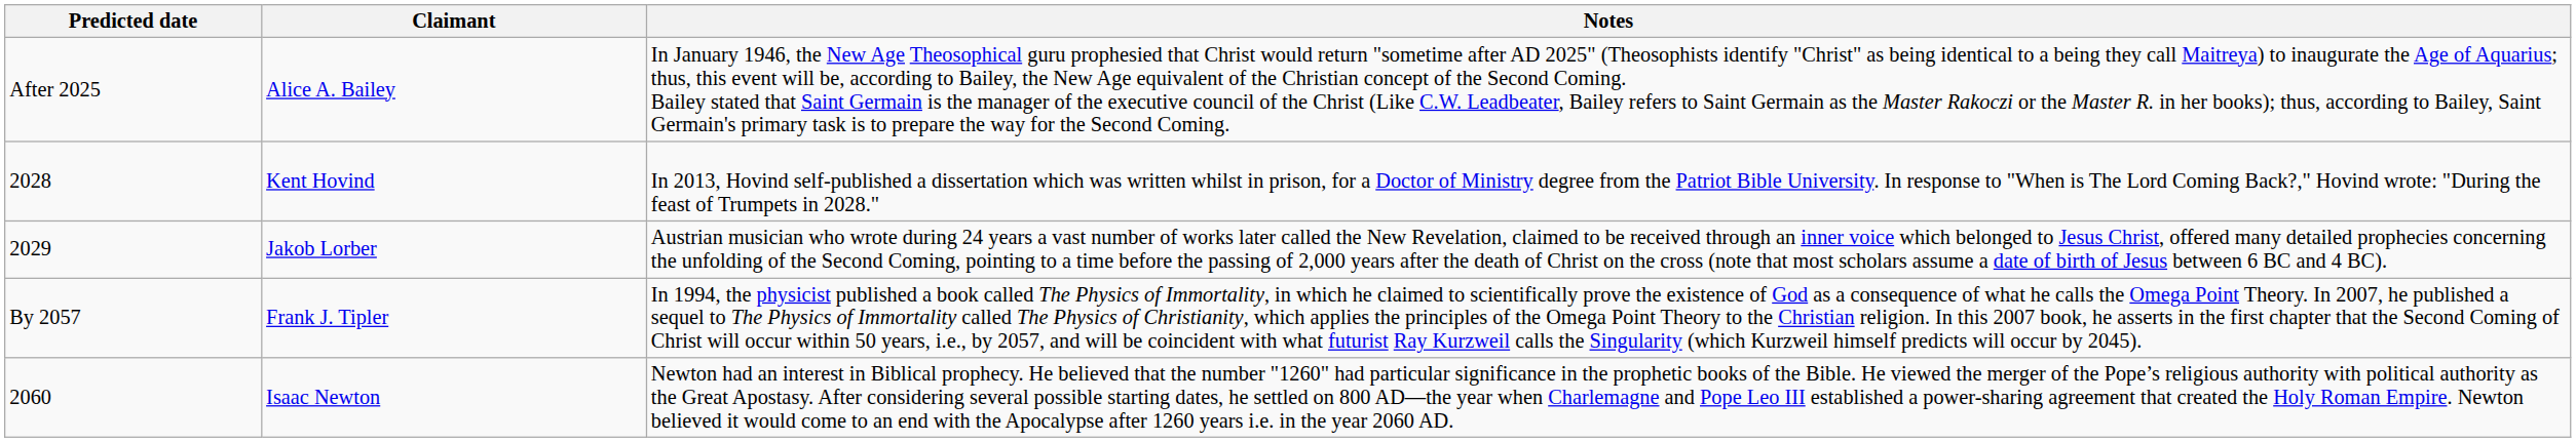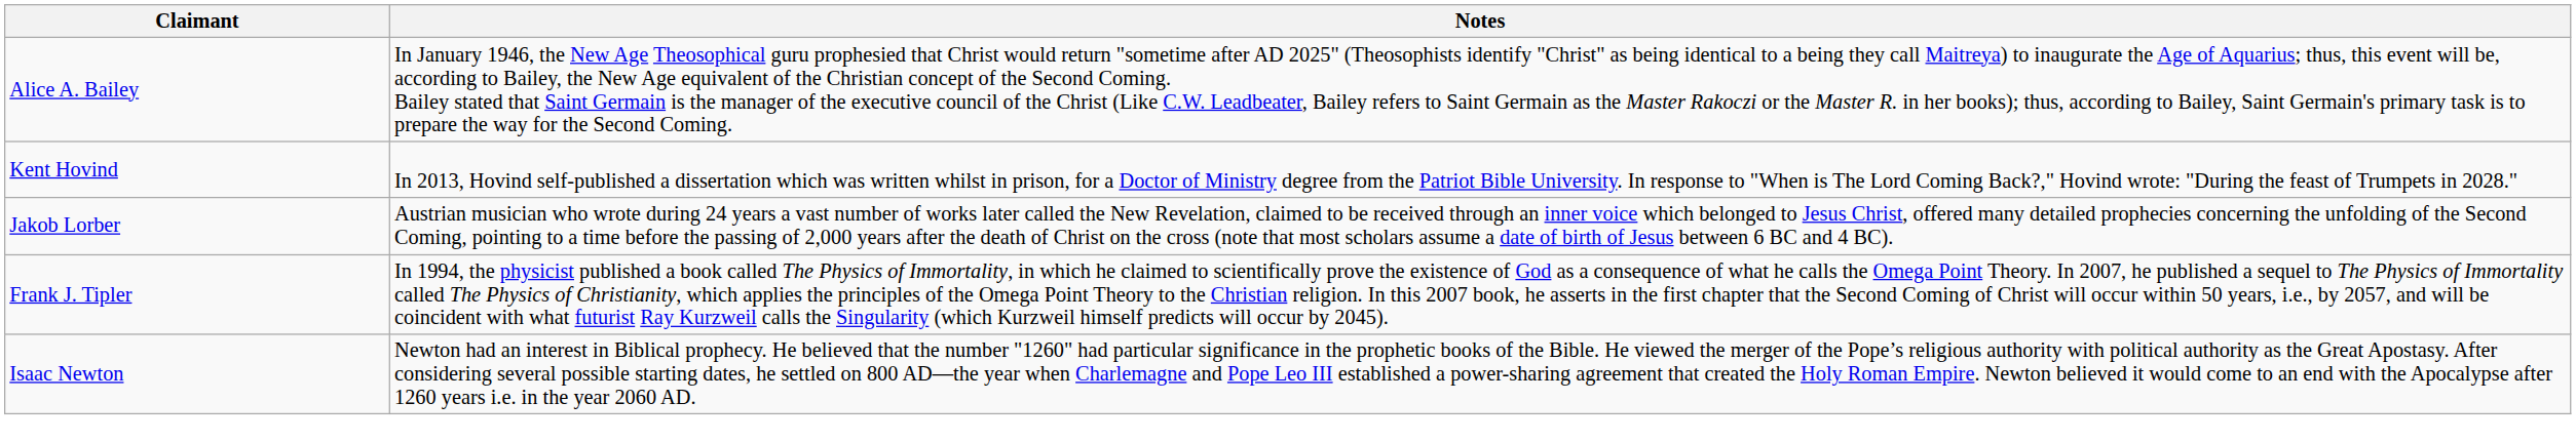- column: Predicted date | After 2025 | 2028 | 2029 | By 2057 | 2060
